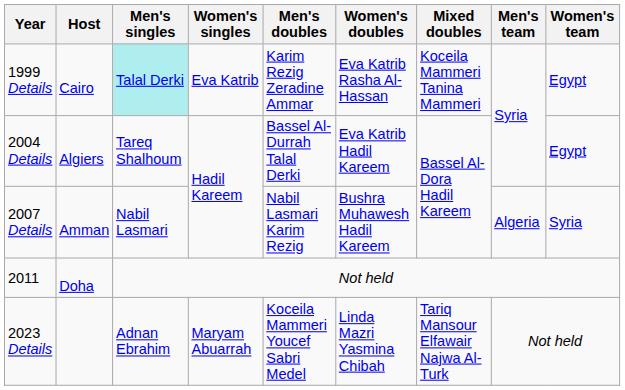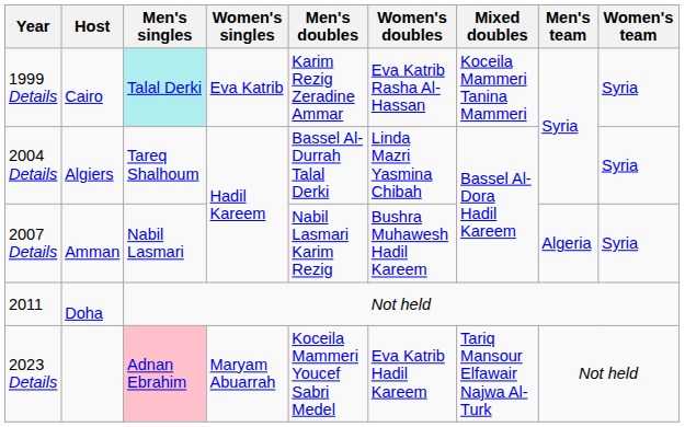1999 Details | Women's team: Egypt -> Syria
2004 Details | Women's doubles: Eva Katrib Hadil Kareem -> Linda Mazri Yasmina Chibah
2004 Details | Women's team: Egypt -> Syria
2023 Details | Men's singles: no background -> pink background
2023 Details | Women's doubles: Linda Mazri Yasmina Chibah -> Eva Katrib Hadil Kareem
